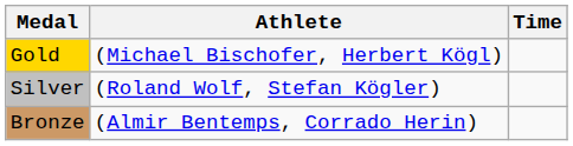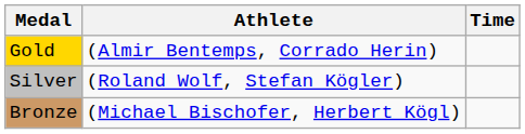Gold | Athlete: (Michael Bischofer, Herbert Kögl) -> (Almir Bentemps, Corrado Herin)
Bronze | Athlete: (Almir Bentemps, Corrado Herin) -> (Michael Bischofer, Herbert Kögl)
